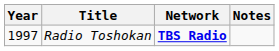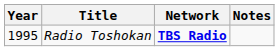Radio Toshokan | Year: 1997 -> 1995
